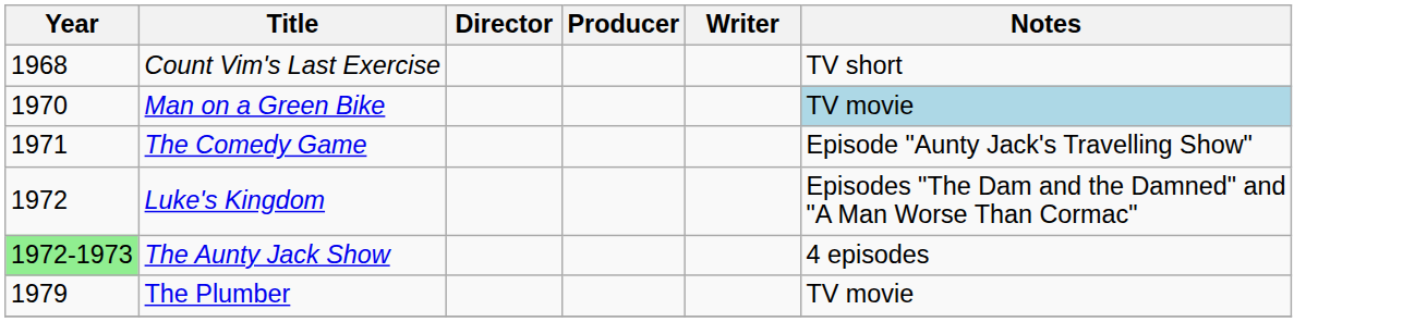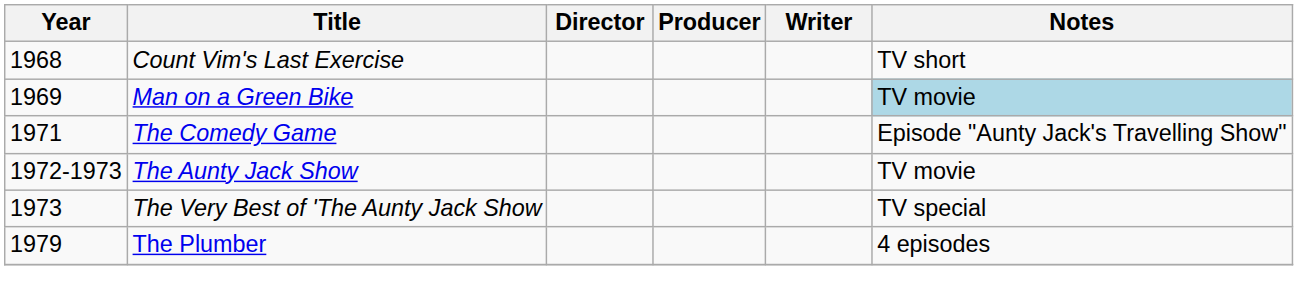Man on a Green Bike | Year: 1970 -> 1969
- row: 1972 | Luke's Kingdom | Episodes "The Dam and the Damned" and "A Man Worse Than Cormac"
The Aunty Jack Show | Year: lightgreen background -> no background
The Aunty Jack Show | Notes: 4 episodes -> TV movie
+ row: 1973 | The Very Best of 'The Aunty Jack Show | TV special
The Plumber | Notes: TV movie -> 4 episodes
